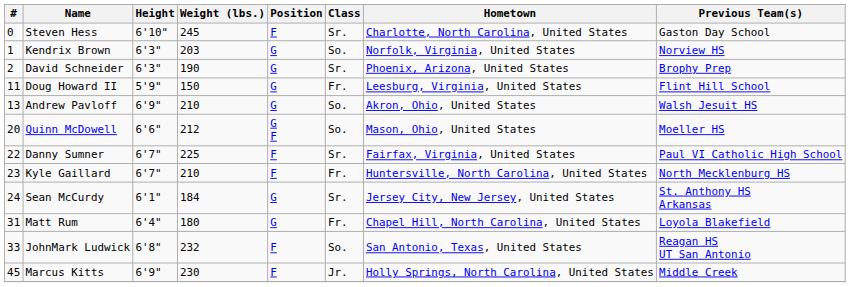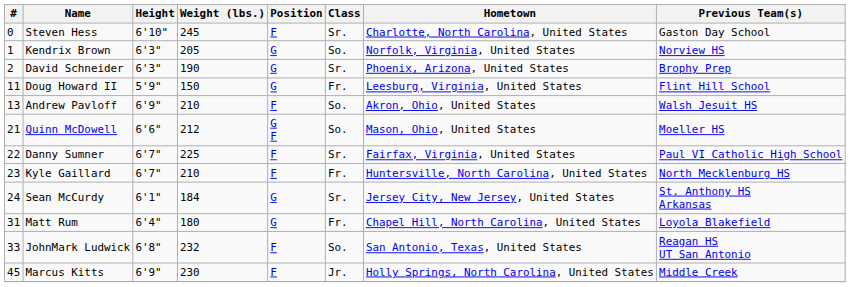Kendrix Brown | Weight (lbs.): 203 -> 205
Andrew Pavloff | Position: G -> F
Quinn McDowell | #: 20 -> 21
